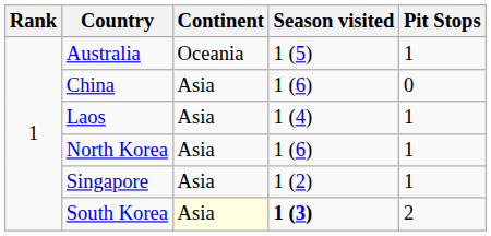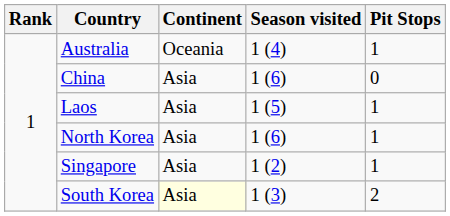Australia | Season visited: 1 (5) -> 1 (4)
Laos | Season visited: 1 (4) -> 1 (5)
South Korea | Season visited: bold -> normal
